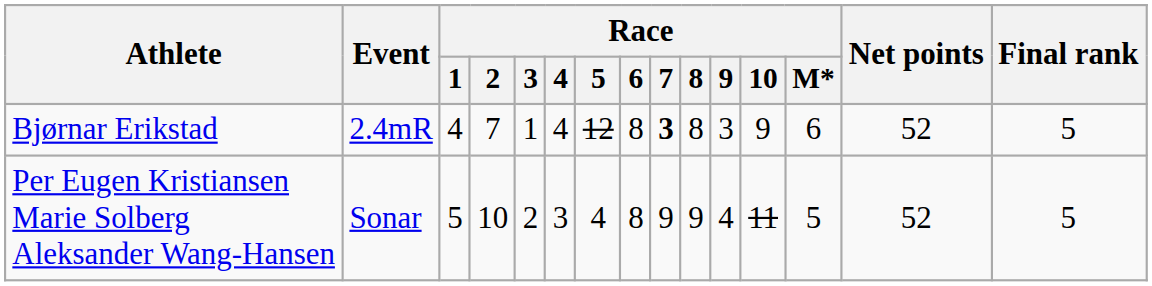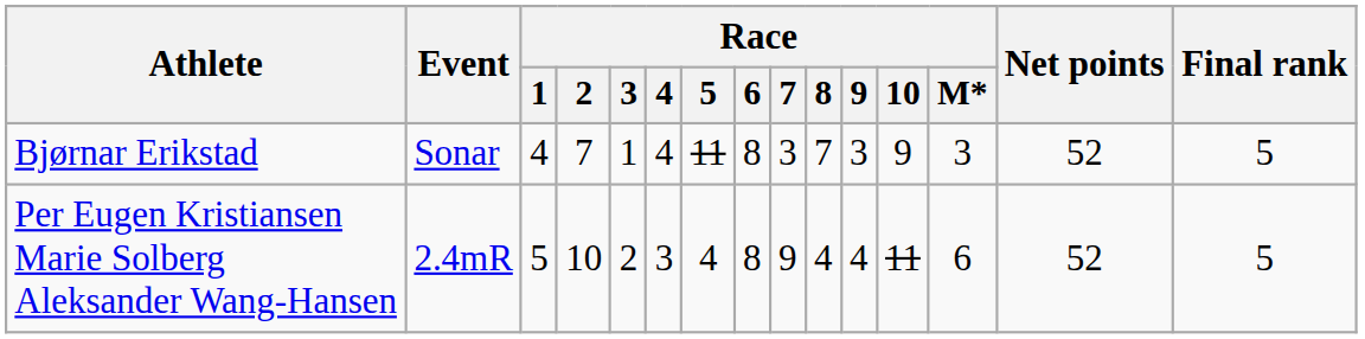Bjørnar Erikstad | Event: 2.4mR -> Sonar
Bjørnar Erikstad | Race / 5: 12 -> 11
Bjørnar Erikstad | Race / 7: bold -> normal
Bjørnar Erikstad | Race / 8: 8 -> 7
Bjørnar Erikstad | Race / M*: 6 -> 3
Per Eugen Kristiansen Marie Solberg Aleksander Wang-Hansen | Event: Sonar -> 2.4mR
Per Eugen Kristiansen Marie Solberg Aleksander Wang-Hansen | Race / 8: 9 -> 4
Per Eugen Kristiansen Marie Solberg Aleksander Wang-Hansen | Race / M*: 5 -> 6
